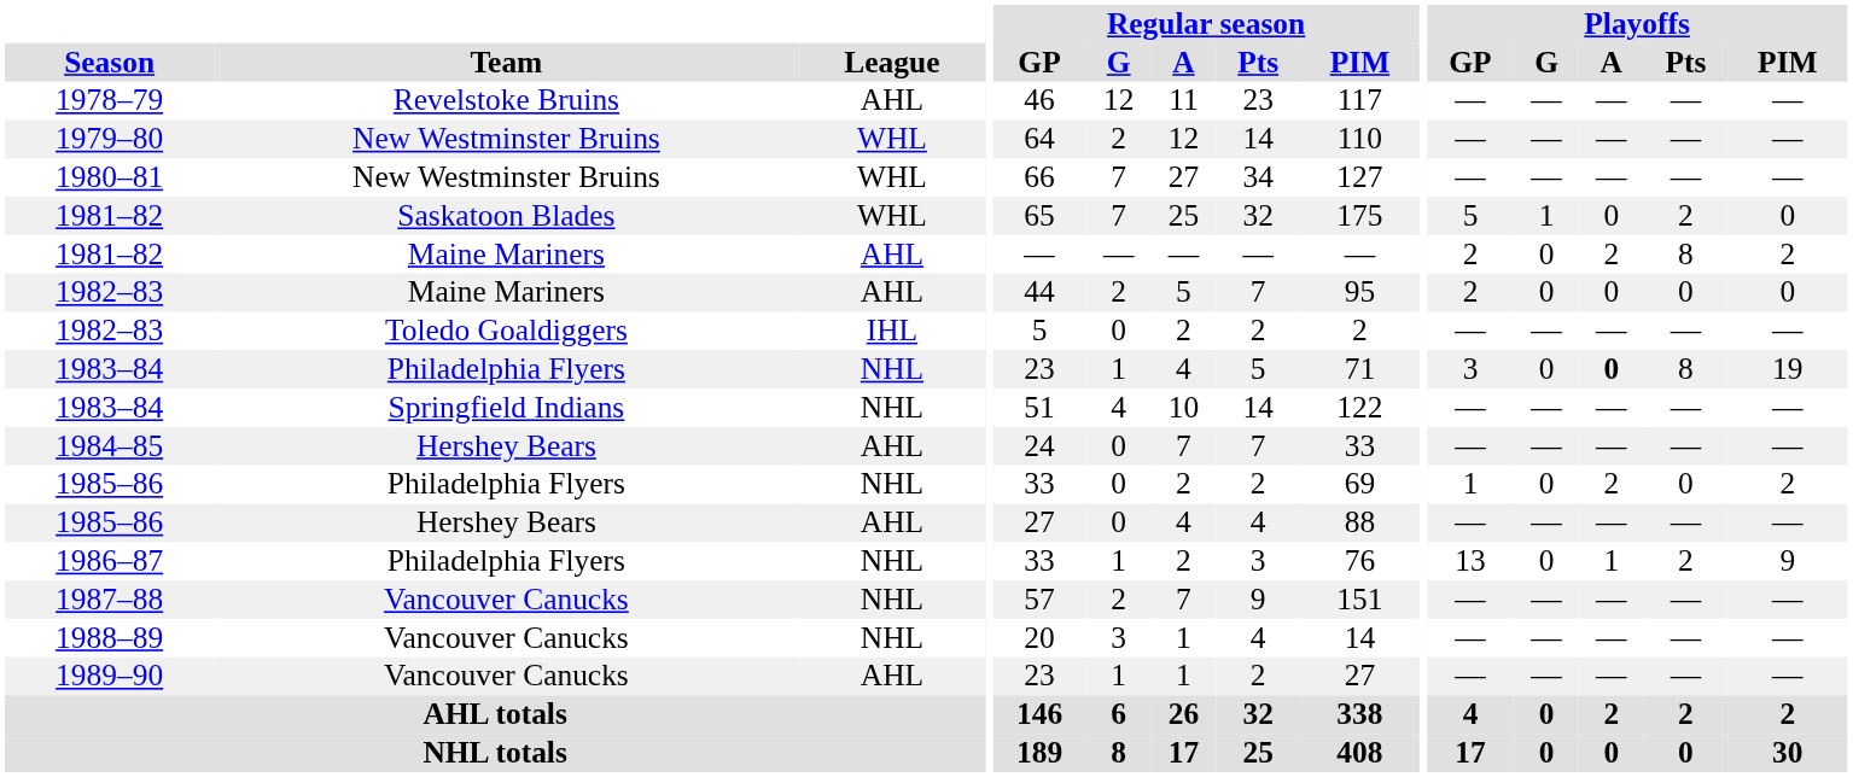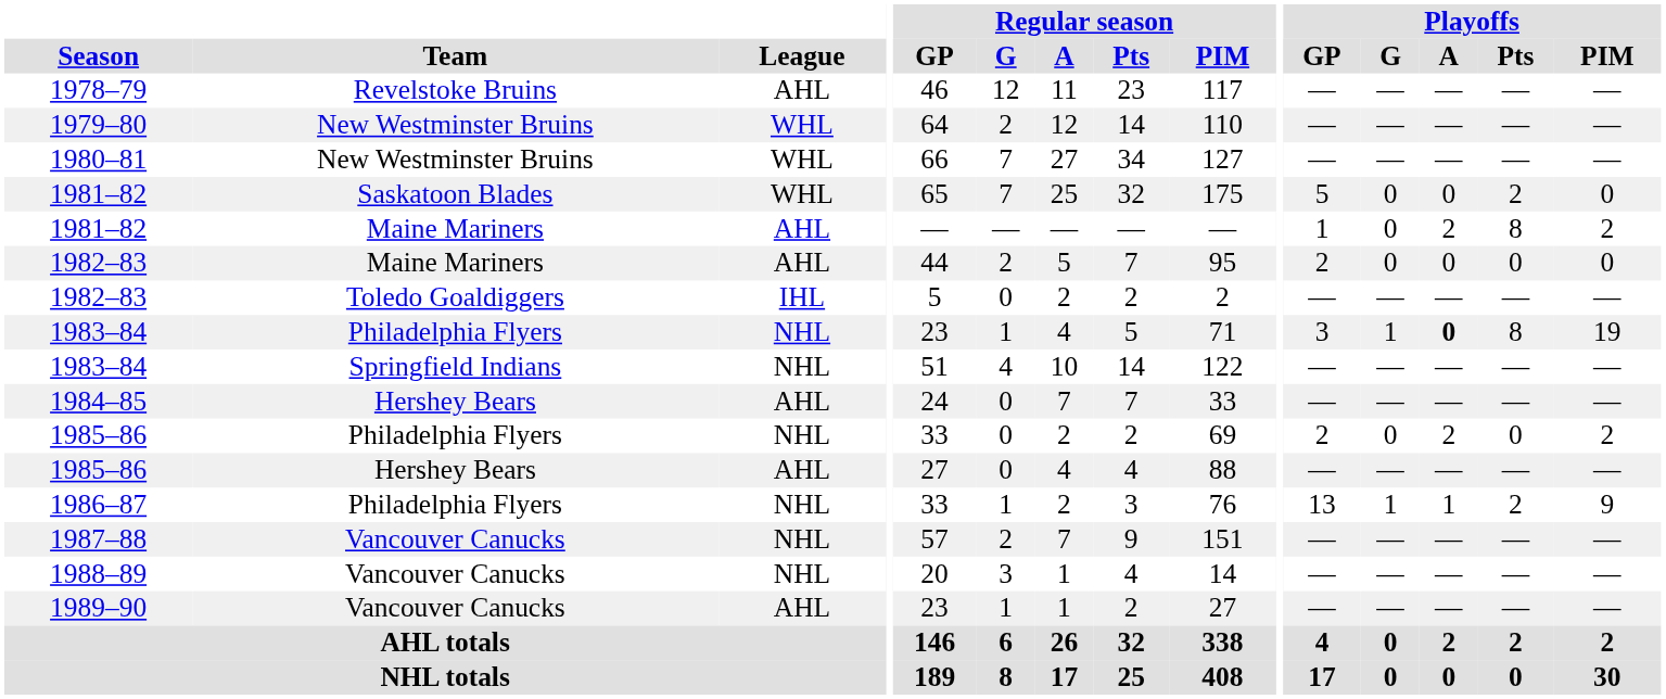1981–82 / Saskatoon Blades | Playoffs / G: 1 -> 0
1981–82 / Maine Mariners | Playoffs / GP: 2 -> 1
1983–84 / Philadelphia Flyers | Playoffs / G: 0 -> 1
1985–86 / Philadelphia Flyers | Playoffs / GP: 1 -> 2
1986–87 | Playoffs / G: 0 -> 1
